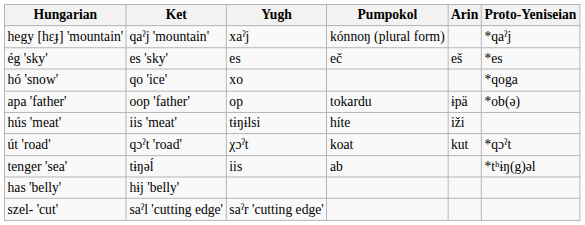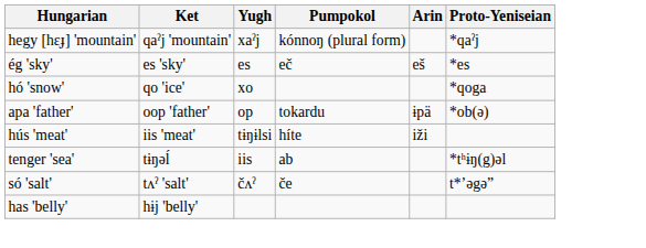- row: út 'road' | qɔˀt 'road' | χɔˀt | koat | kut | *qɔˀt
+ row: só 'salt' | tʌˀ 'salt' | čʌˀ | če | t*’ǝgǝ”
- row: szel- 'cut' | saˀl 'cutting edge' | saˀr 'cutting edge'
